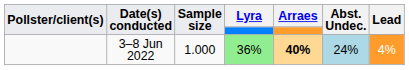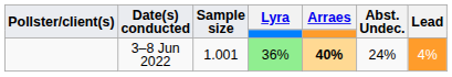3–8 Jun 2022 | Sample size: 1.000 -> 1.001
3–8 Jun 2022 | Abst. Undec.: lightblue background -> no background
